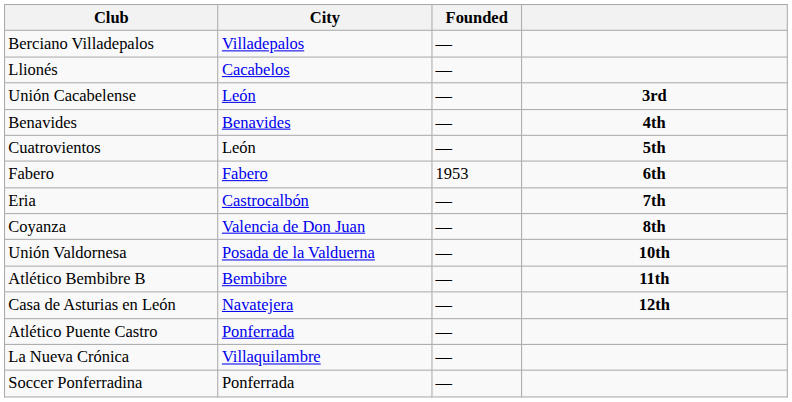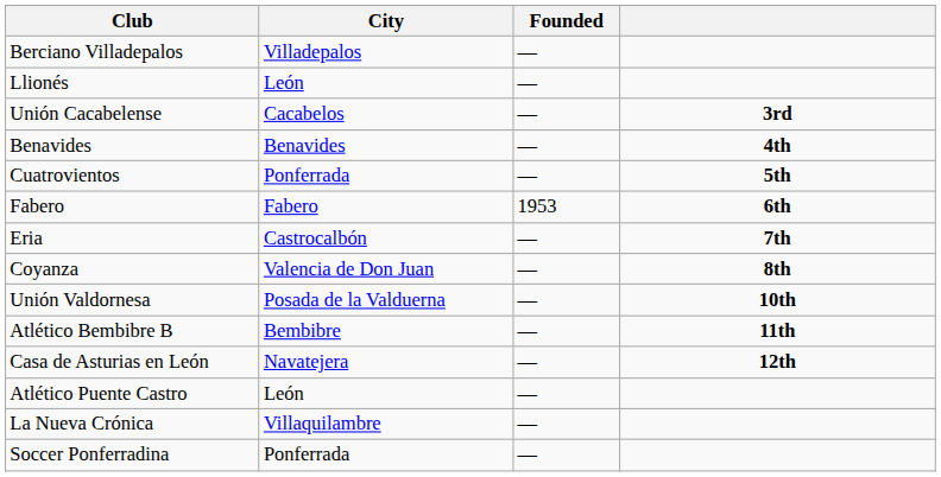Llionés | City: Cacabelos -> León
Unión Cacabelense | City: León -> Cacabelos
Cuatrovientos | City: León -> Ponferrada
Atlético Puente Castro | City: Ponferrada -> León
